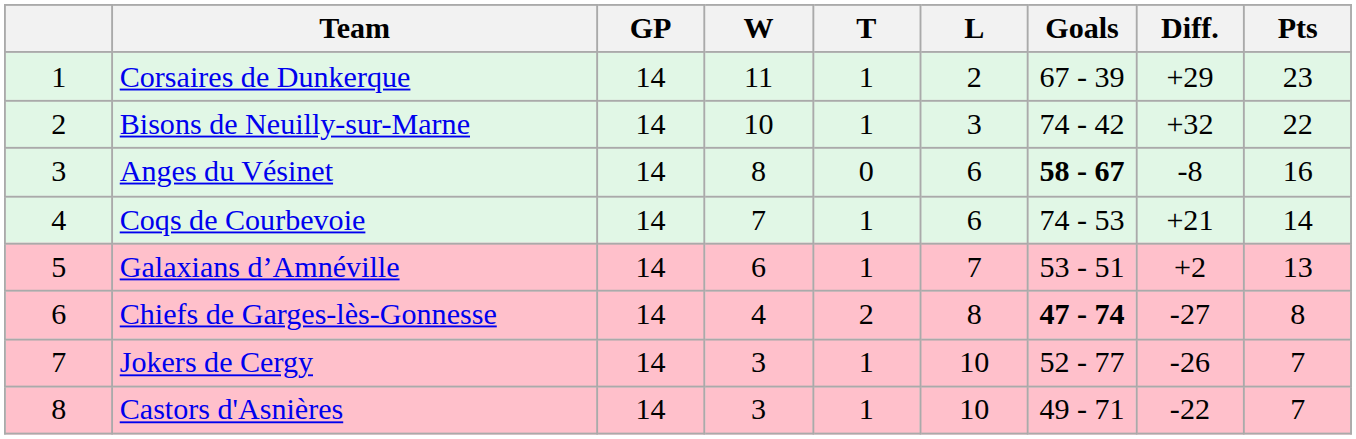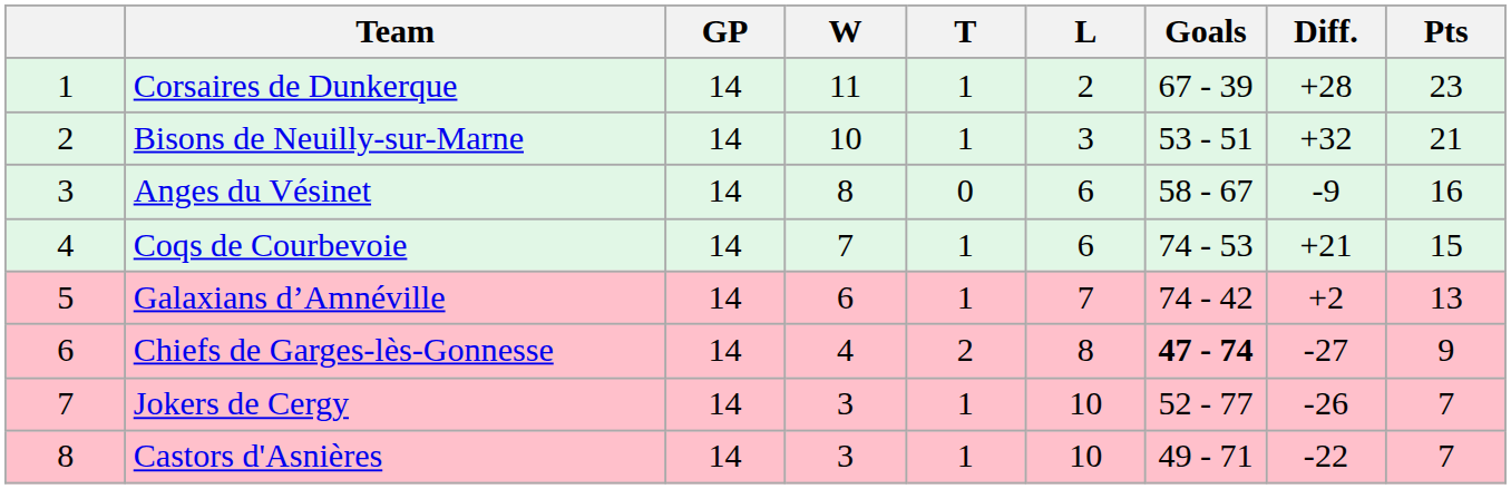Corsaires de Dunkerque | Diff.: +29 -> +28
Bisons de Neuilly-sur-Marne | Goals: 74 - 42 -> 53 - 51
Bisons de Neuilly-sur-Marne | Pts: 22 -> 21
Anges du Vésinet | Goals: bold -> normal
Anges du Vésinet | Diff.: -8 -> -9
Coqs de Courbevoie | Pts: 14 -> 15
Galaxians d’Amnéville | Goals: 53 - 51 -> 74 - 42
Chiefs de Garges-lès-Gonnesse | Pts: 8 -> 9
